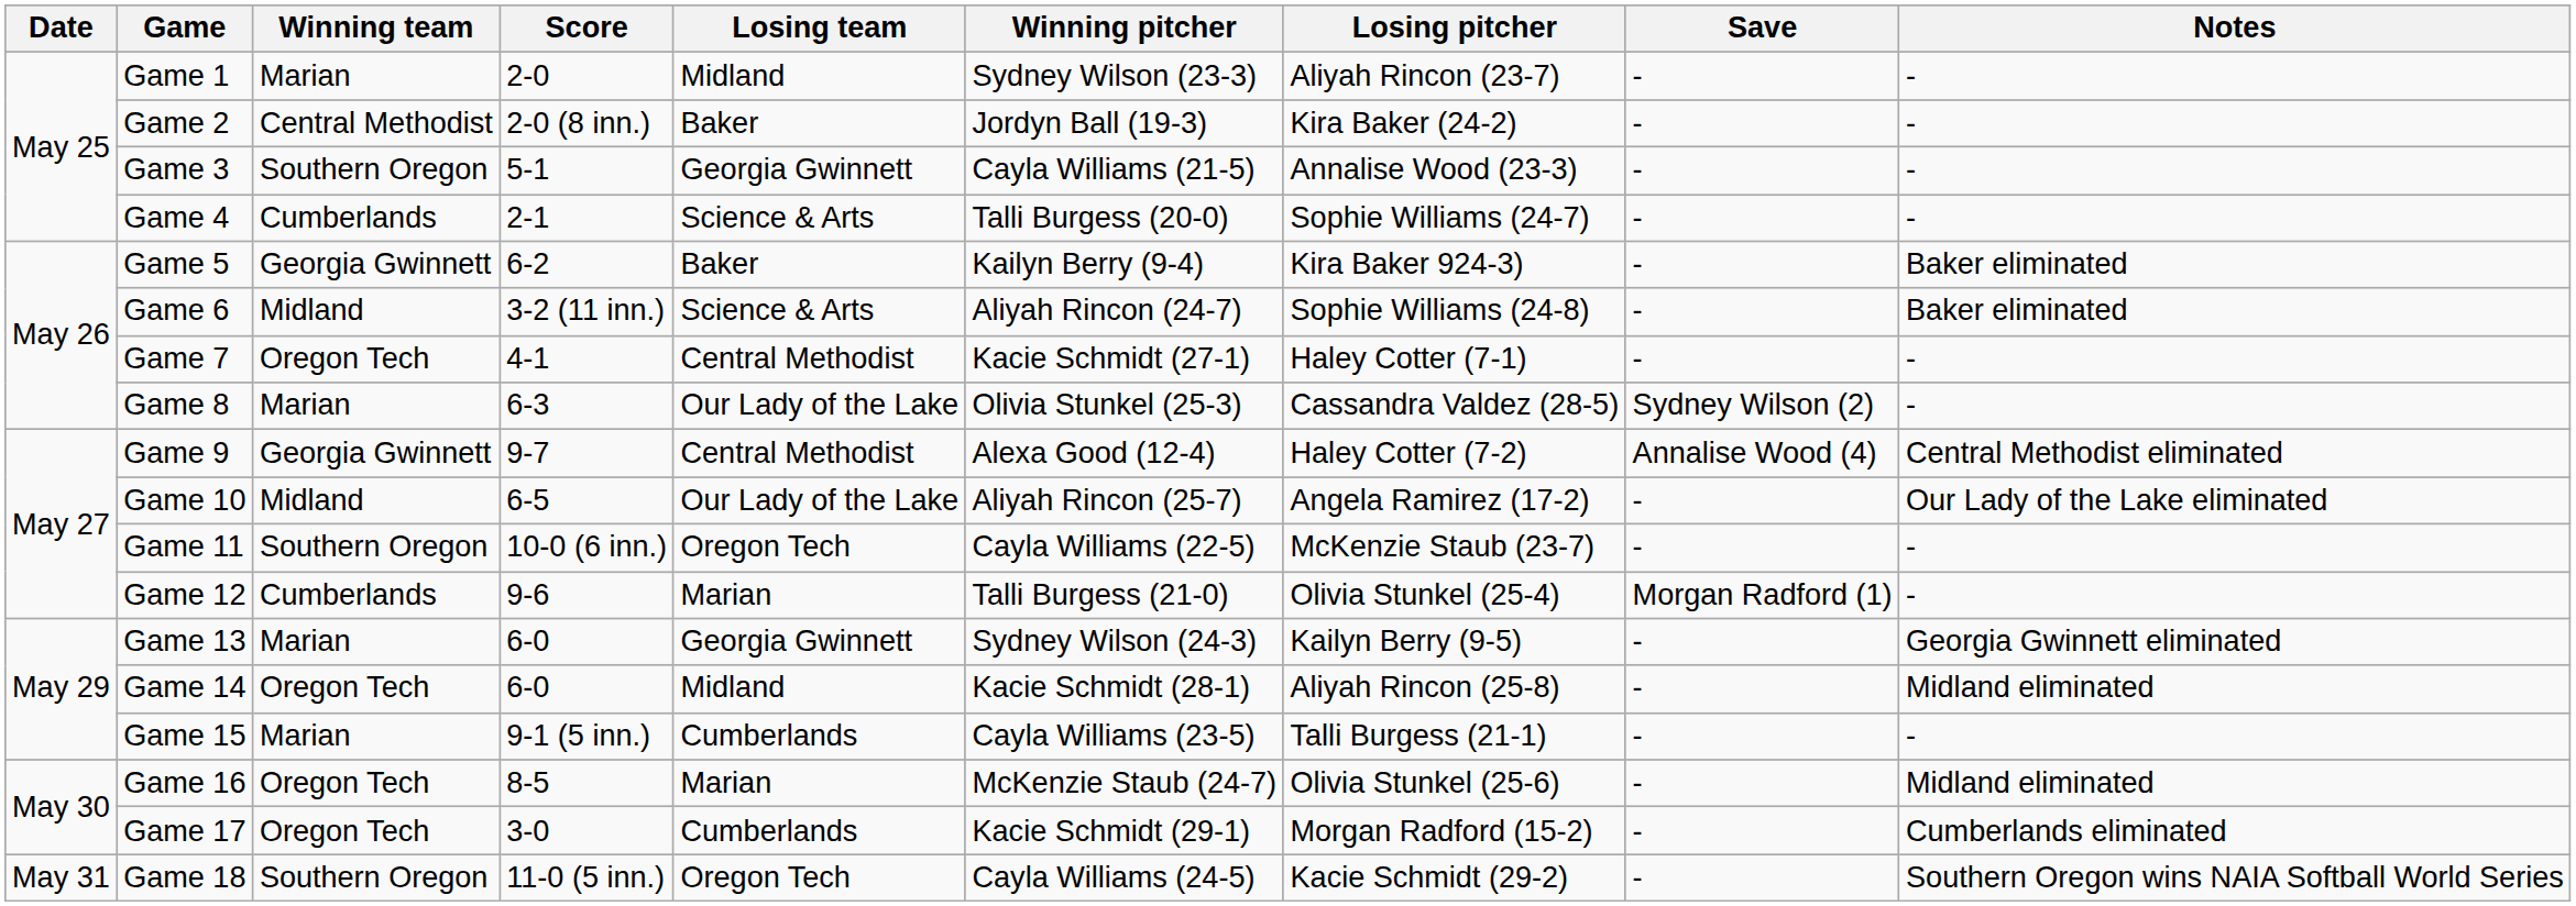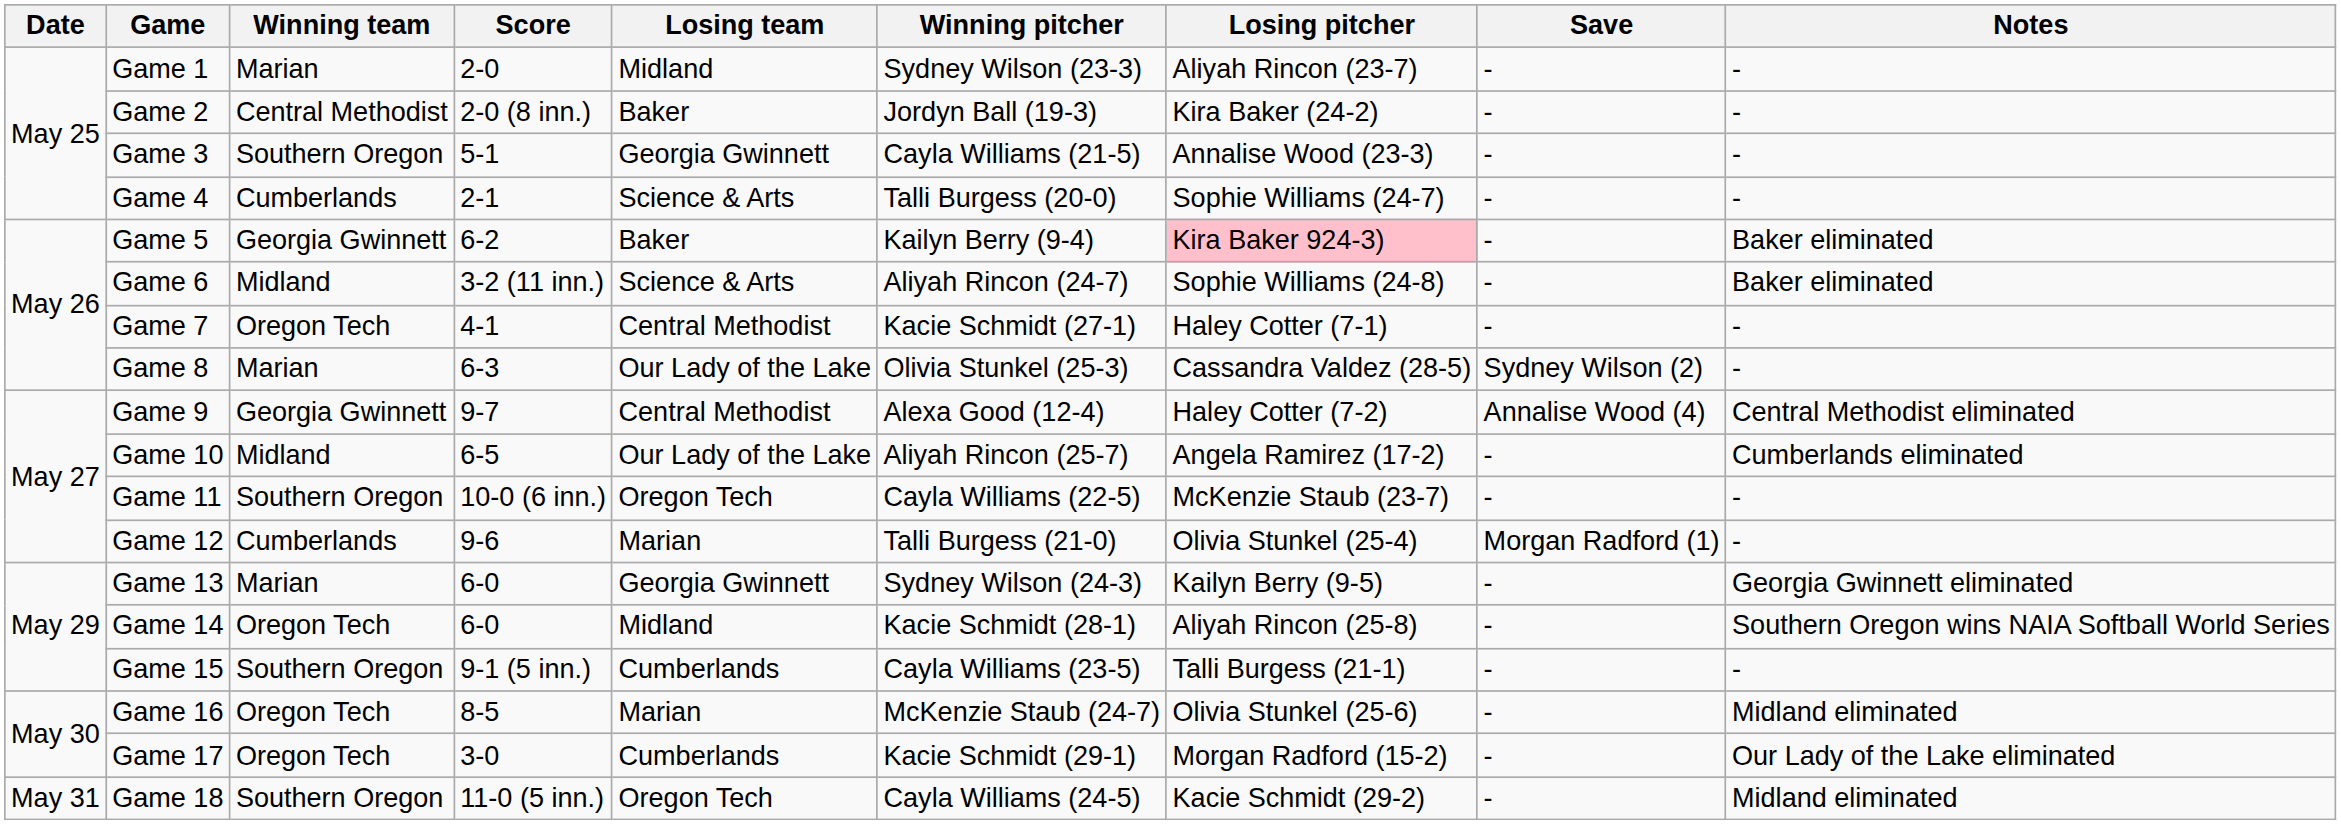Game 5 | Losing pitcher: no background -> pink background
Game 10 | Notes: Our Lady of the Lake eliminated -> Cumberlands eliminated
Game 14 | Notes: Midland eliminated -> Southern Oregon wins NAIA Softball World Series
Game 15 | Winning team: Marian -> Southern Oregon
Game 17 | Notes: Cumberlands eliminated -> Our Lady of the Lake eliminated
Game 18 | Notes: Southern Oregon wins NAIA Softball World Series -> Midland eliminated
